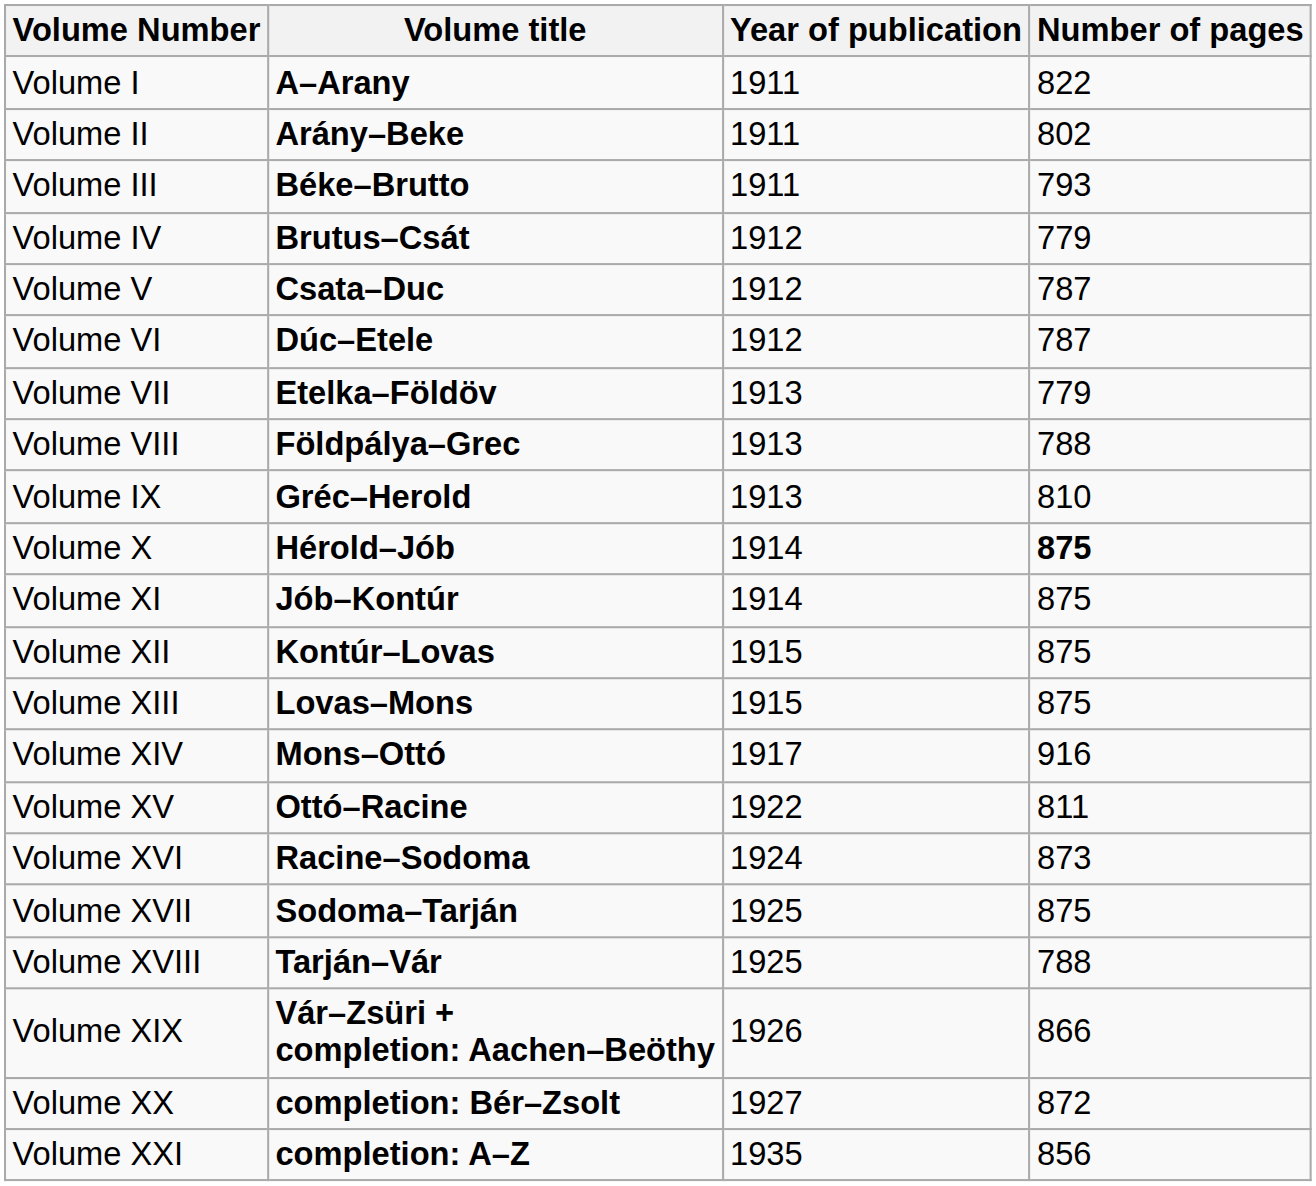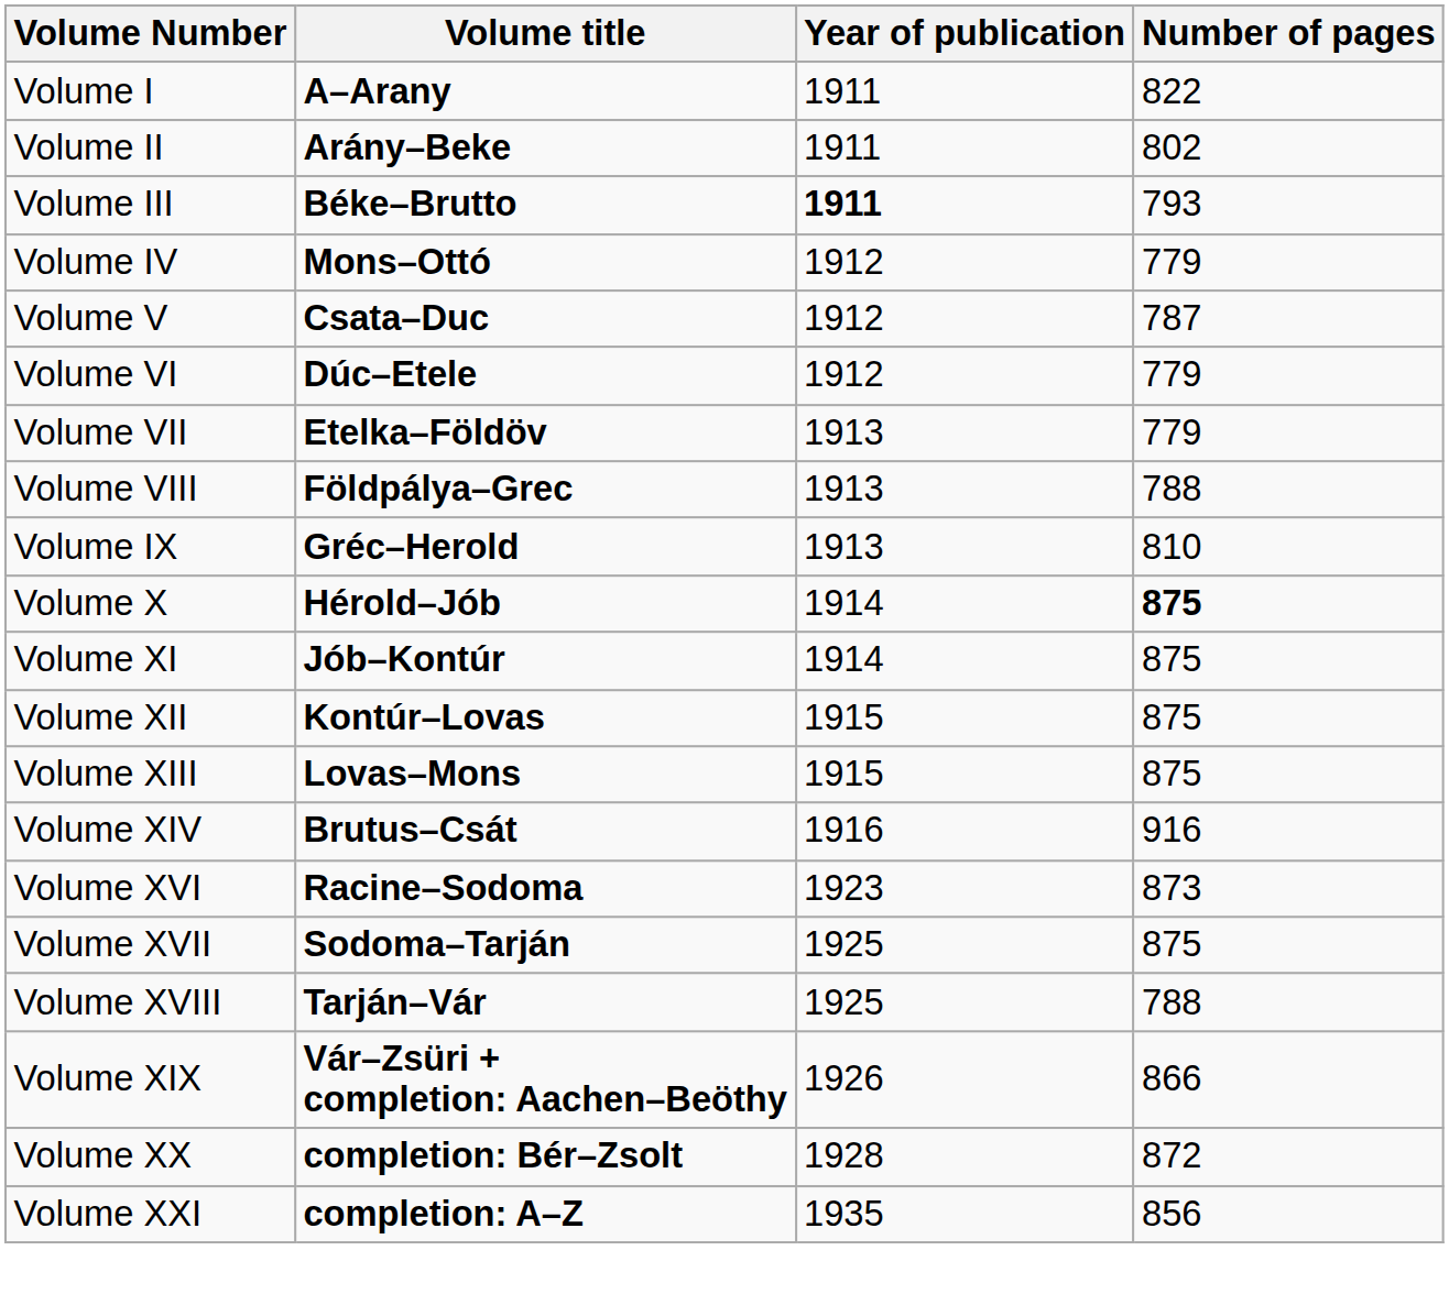Volume III | Year of publication: normal -> bold
Volume IV | Volume title: Brutus–Csát -> Mons–Ottó
Volume VI | Number of pages: 787 -> 779
Volume XIV | Volume title: Mons–Ottó -> Brutus–Csát
Volume XIV | Year of publication: 1917 -> 1916
- row: Volume XV | Ottó–Racine | 1922 | 811
Volume XVI | Year of publication: 1924 -> 1923
Volume XX | Year of publication: 1927 -> 1928
